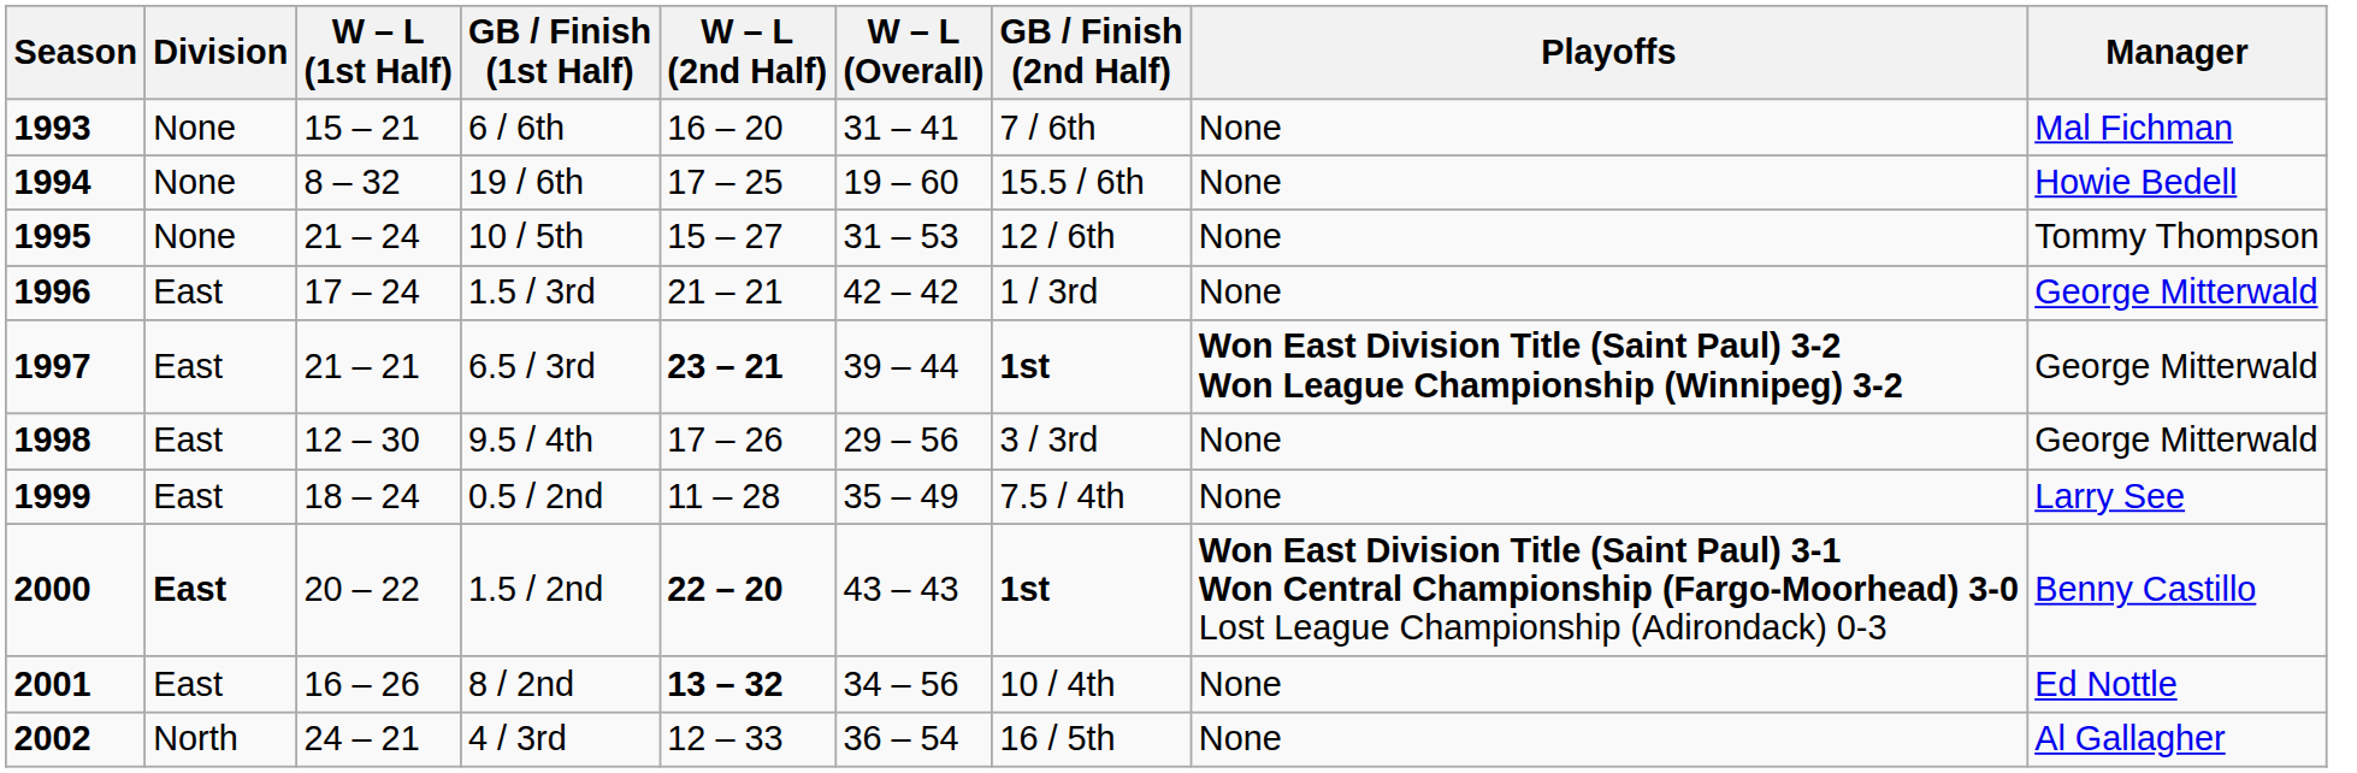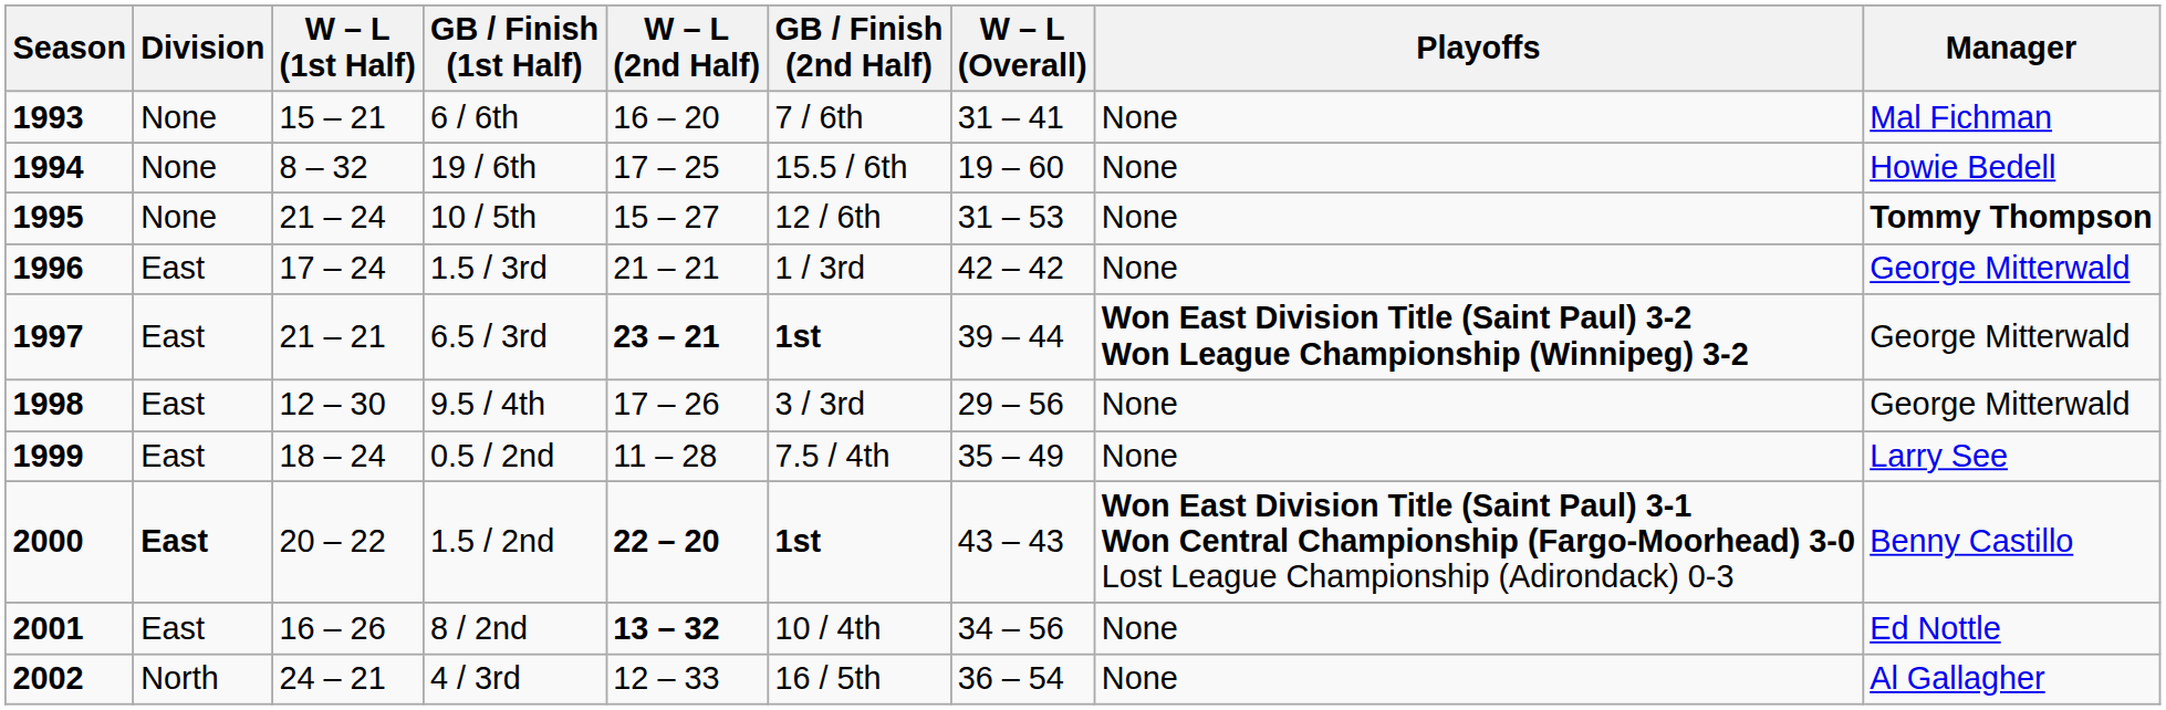columns swapped: GB / Finish (2nd Half) <-> W – L (Overall)
10 / 5th | Manager: normal -> bold
